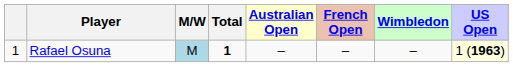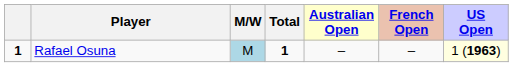- column: Wimbledon | –
Rafael Osuna | column 1: normal -> bold
